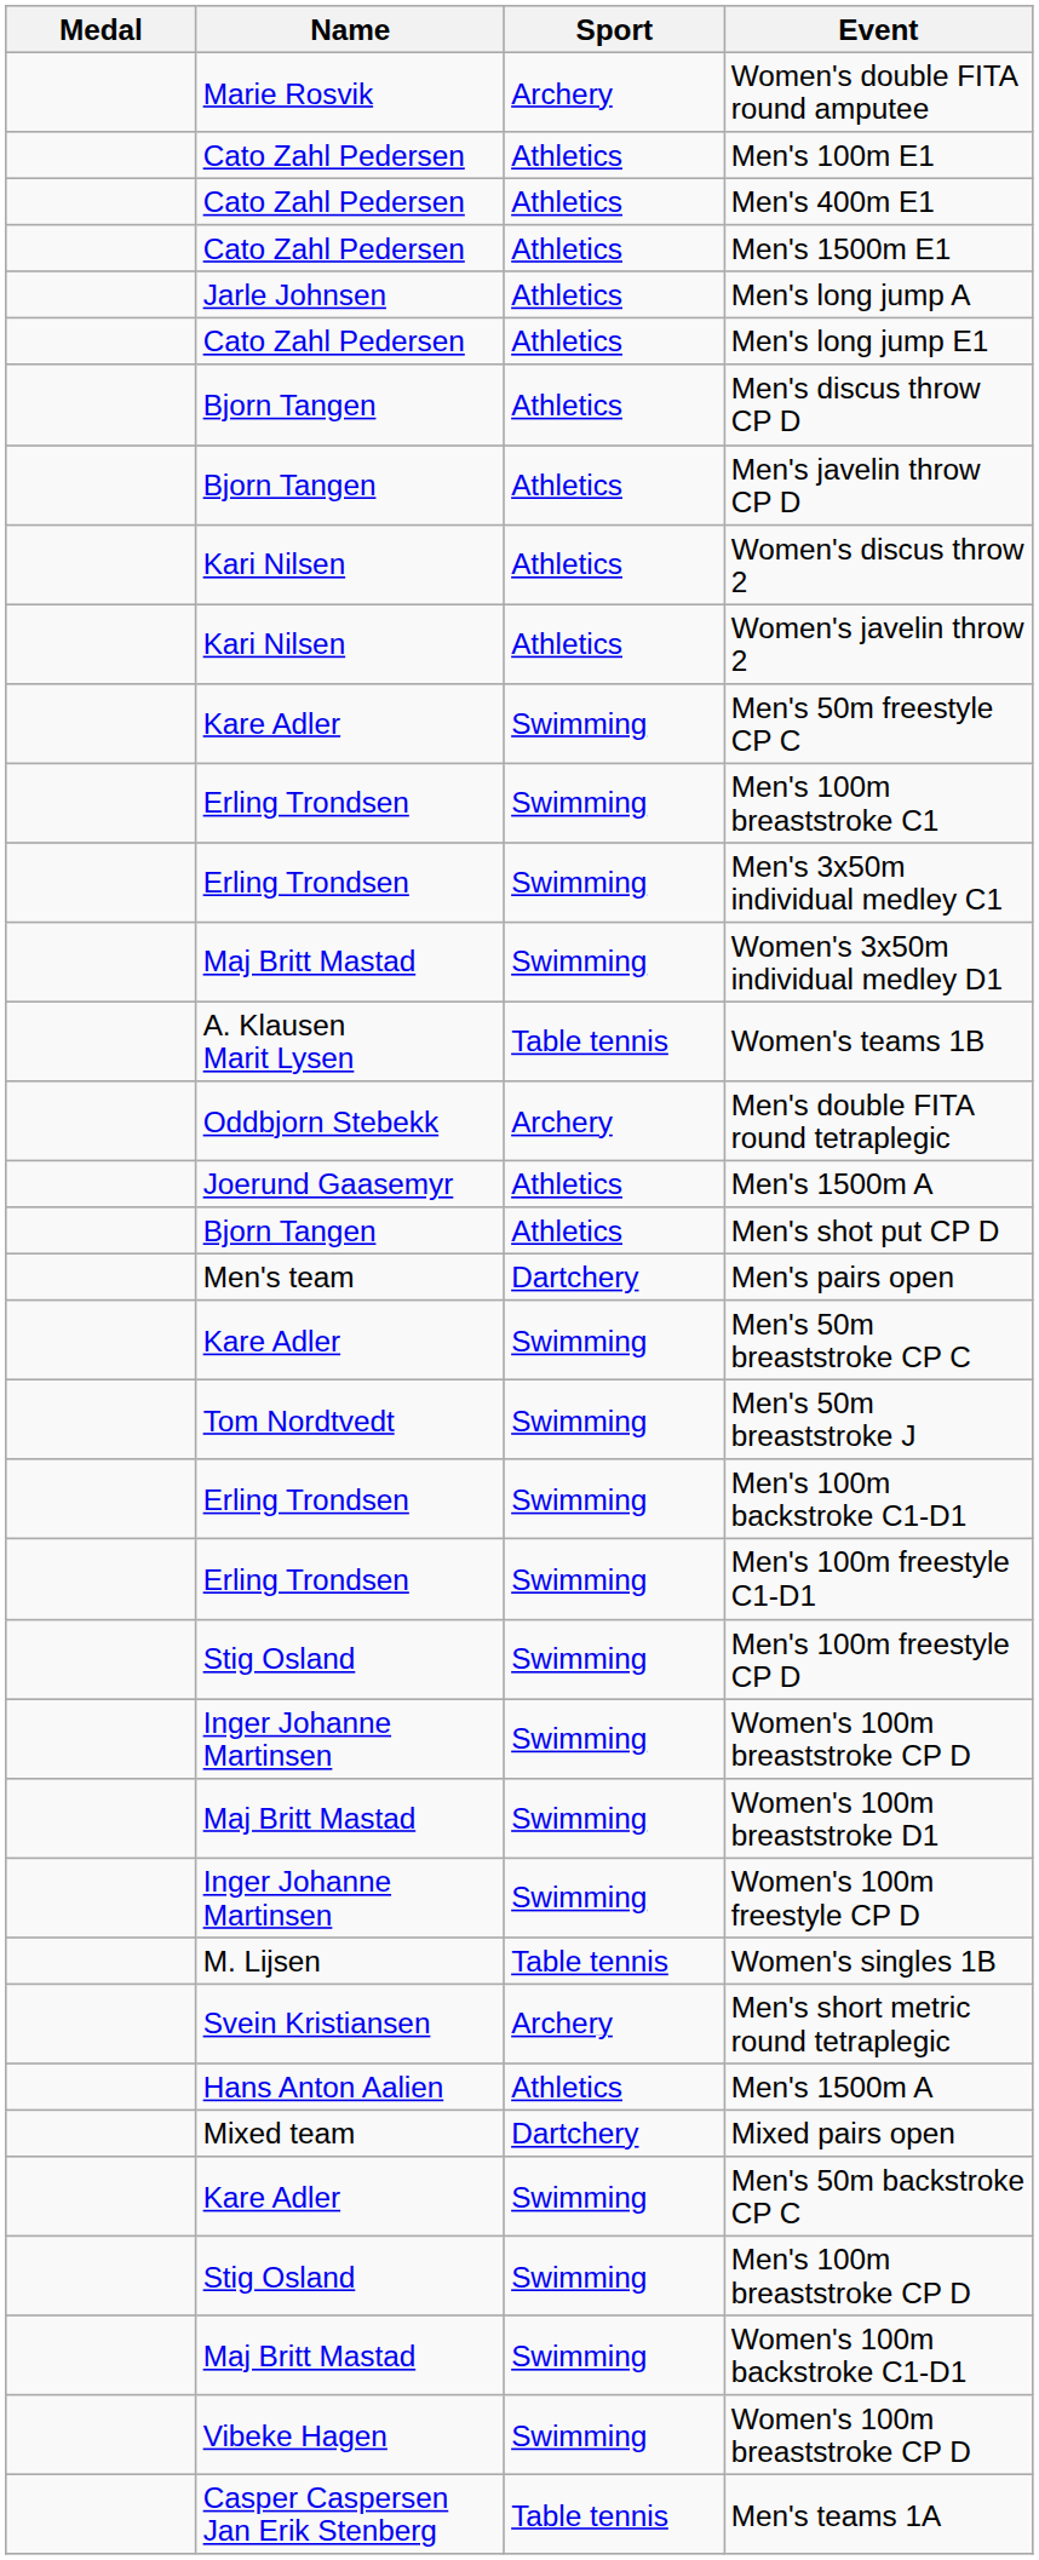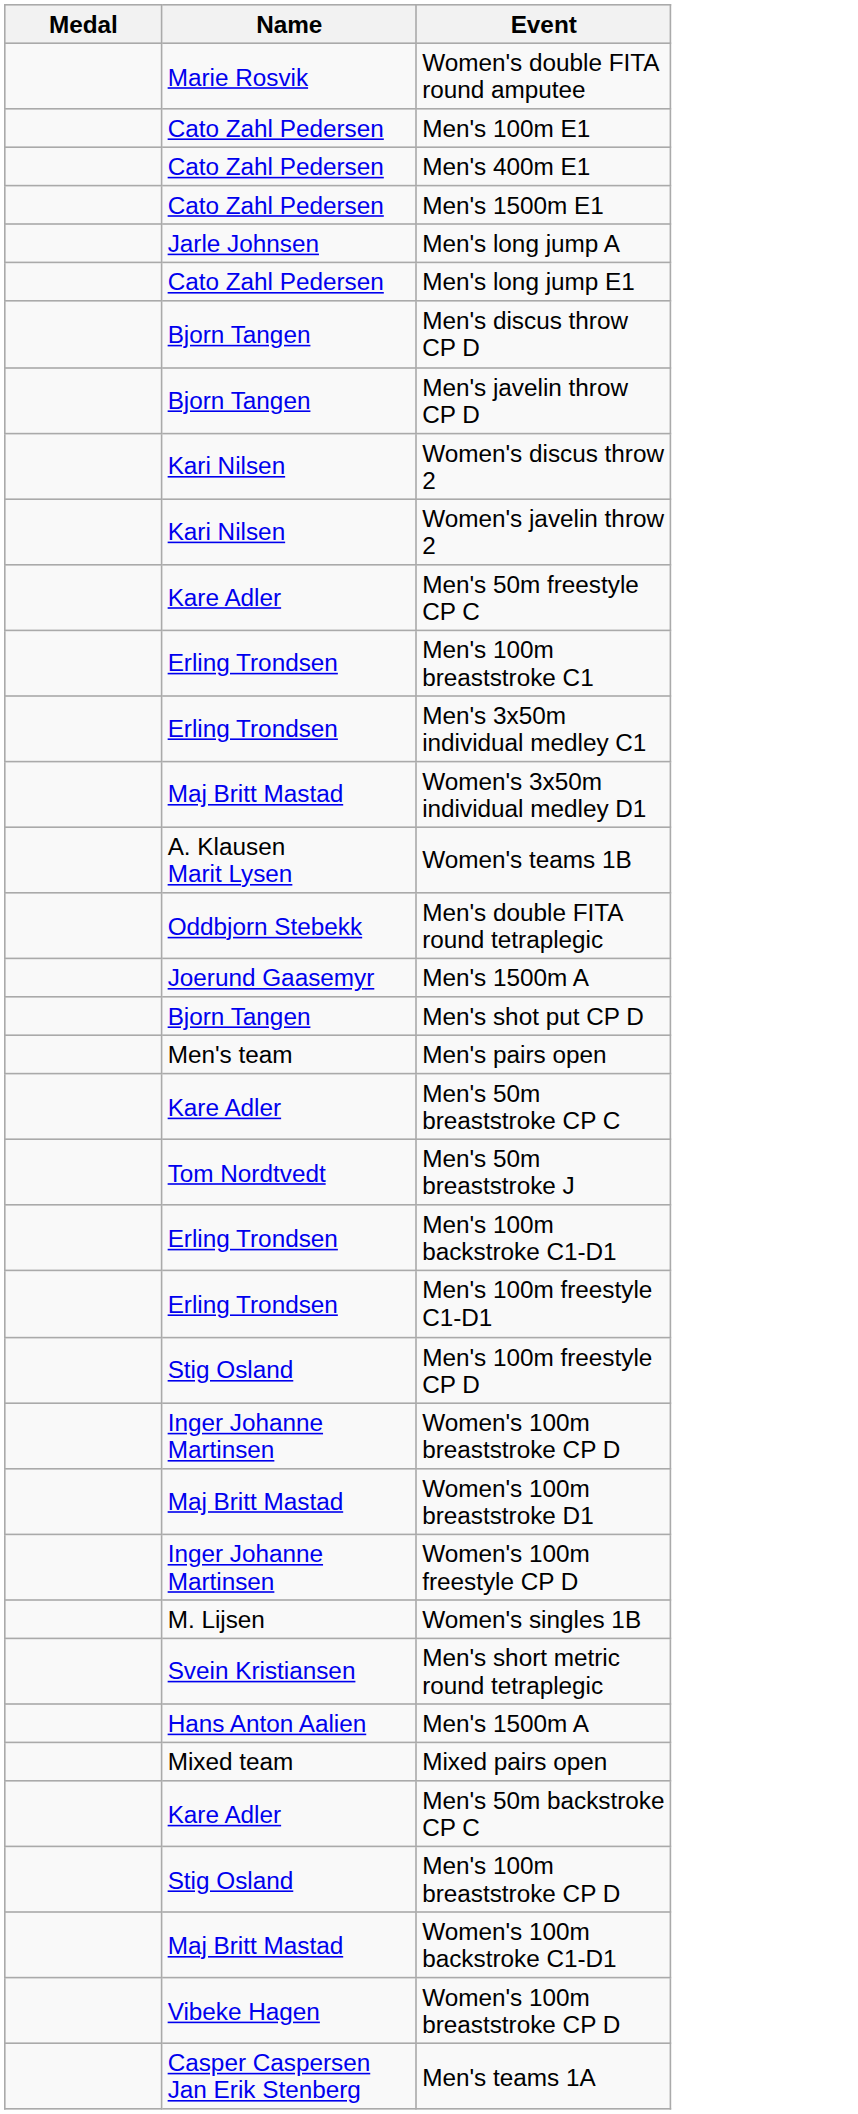- column: Sport | Archery | Athletics | Athletics | Athletics | Athletics | Athletics | Athletics | Athletics | Athletics | Athletics | Swimming | Swimming | Swimming | Swimming | Table tennis | Archery | Athletics | Athletics | Dartchery | Swimming | Swimming | Swimming | Swimming | Swimming | Swimming | Swimming | Swimming | Table tennis | Archery | Athletics | Dartchery | Swimming | Swimming | Swimming | Swimming | Table tennis
